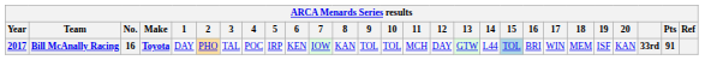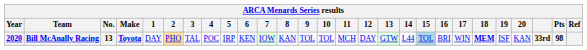Bill McAnally Racing | Year: 2017 -> 2020
Bill McAnally Racing | No.: 16 -> 13
Bill McAnally Racing | 18: normal -> bold
Bill McAnally Racing | Pts: 91 -> 98
